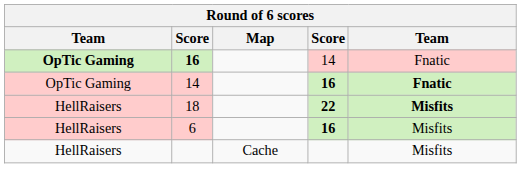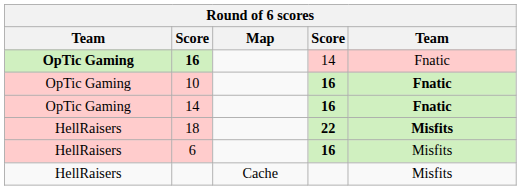+ row: OpTic Gaming | 10 | 16 | Fnatic
